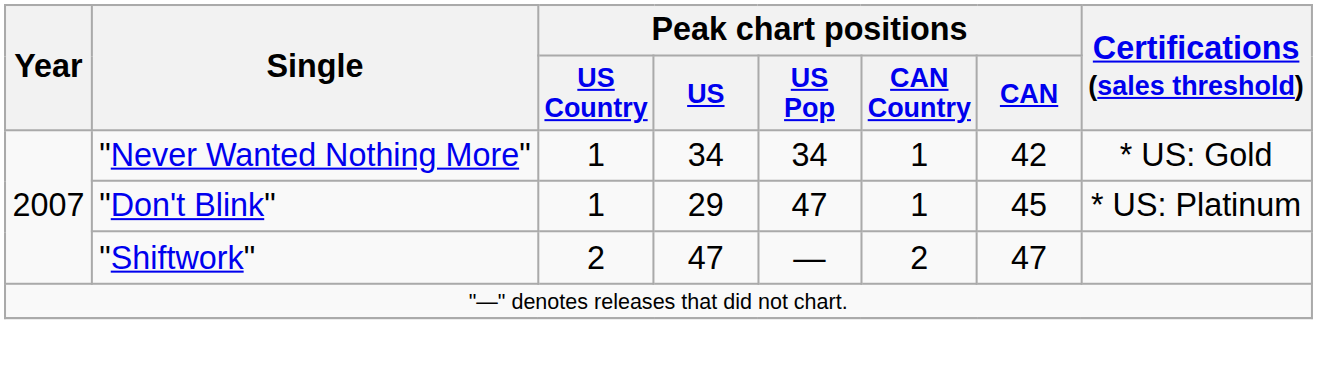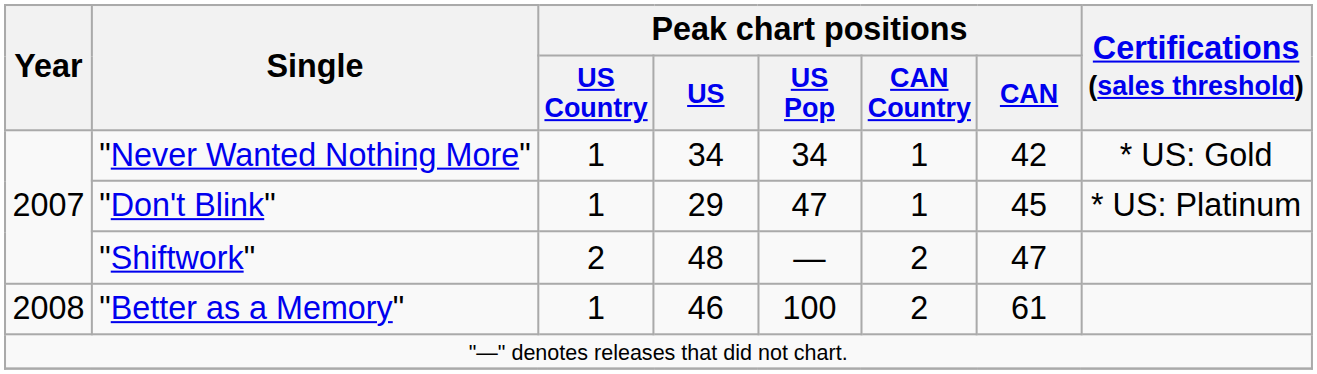"Shiftwork" | Peak chart positions / US: 47 -> 48
+ row: 2008 | "Better as a Memory" | 1 | 46 | 100 | 2 | 61
